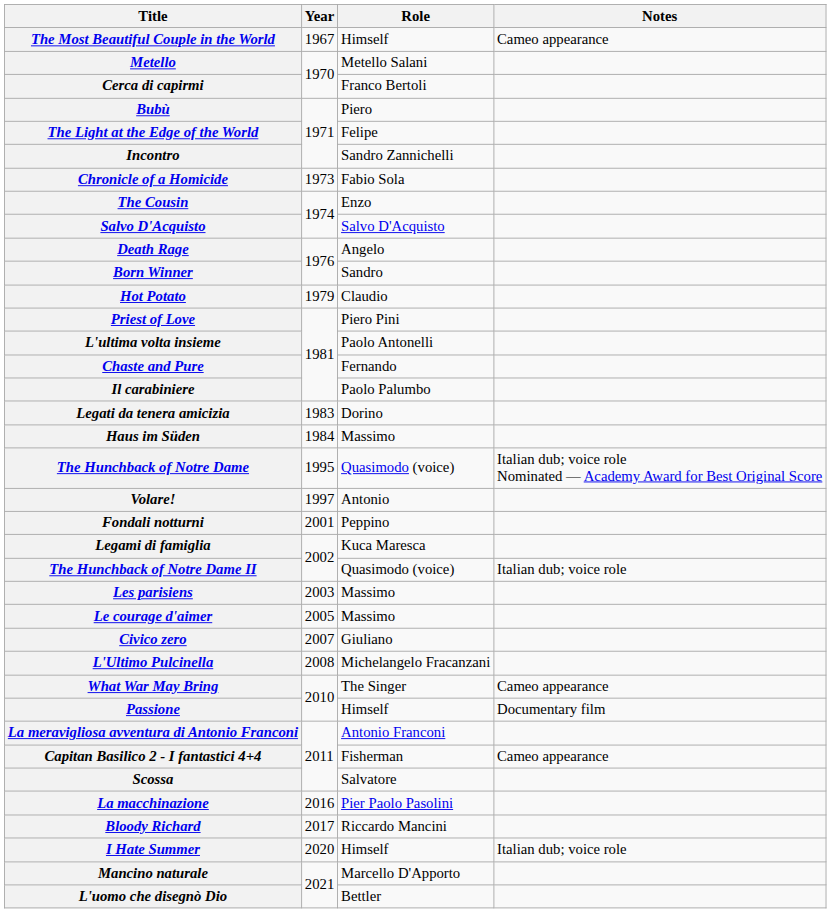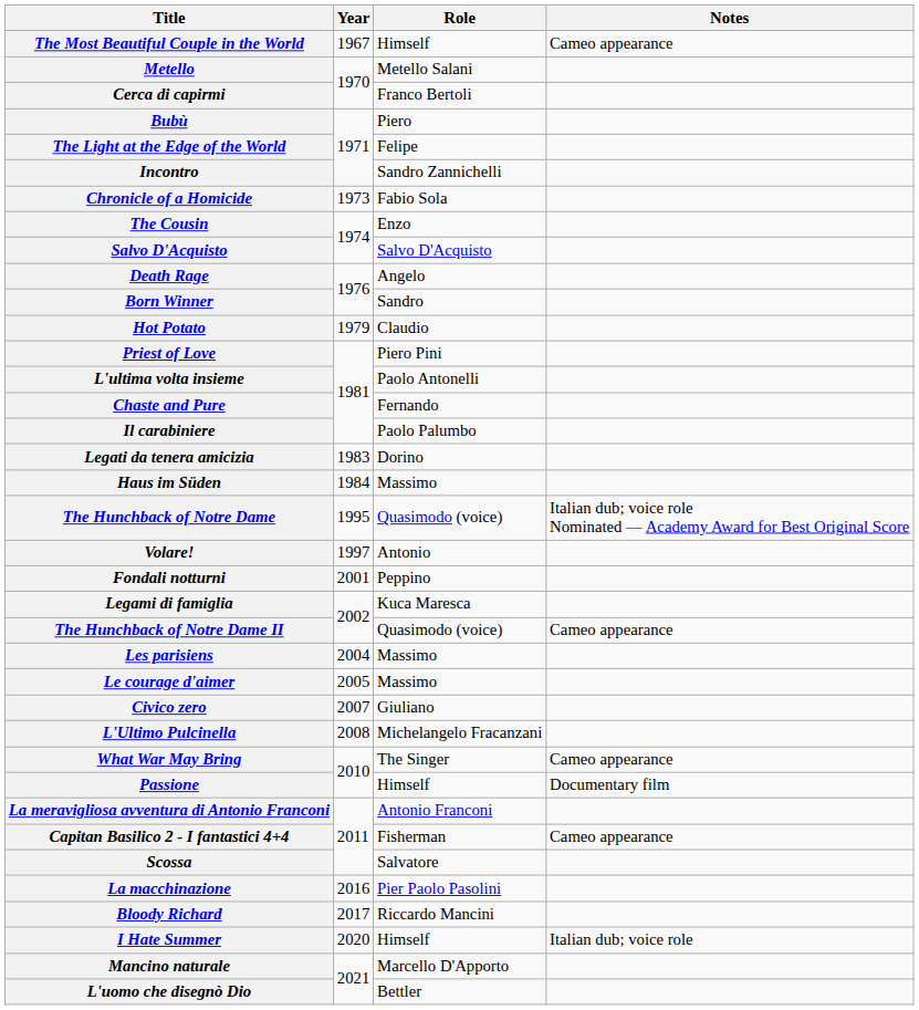The Hunchback of Notre Dame II | Notes: Italian dub; voice role -> Cameo appearance
Les parisiens | Year: 2003 -> 2004
